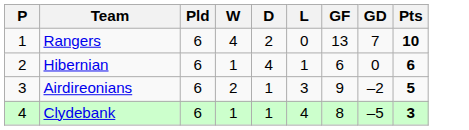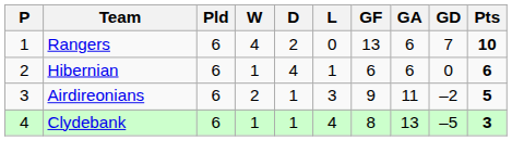+ column: GA | 6 | 6 | 11 | 13
